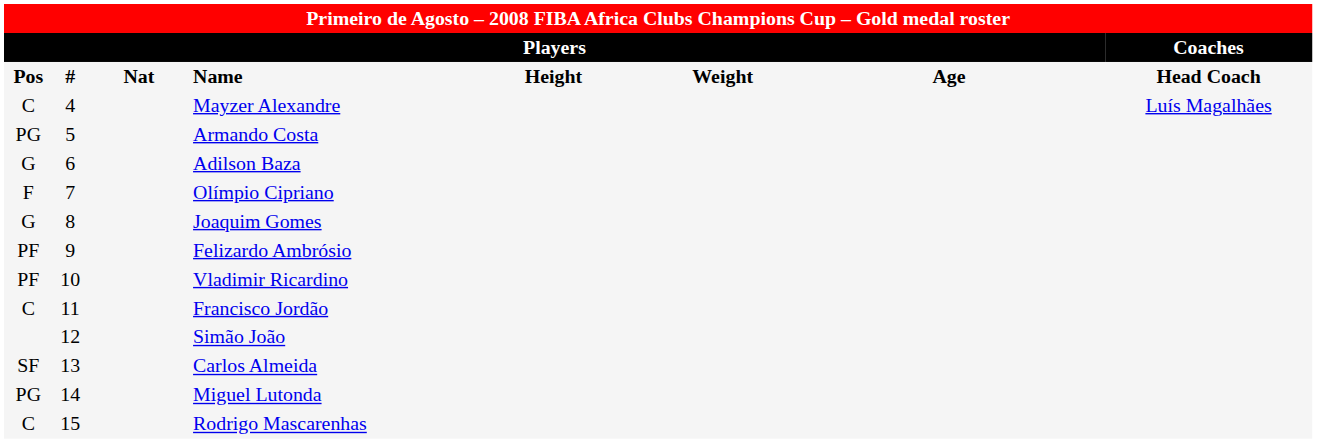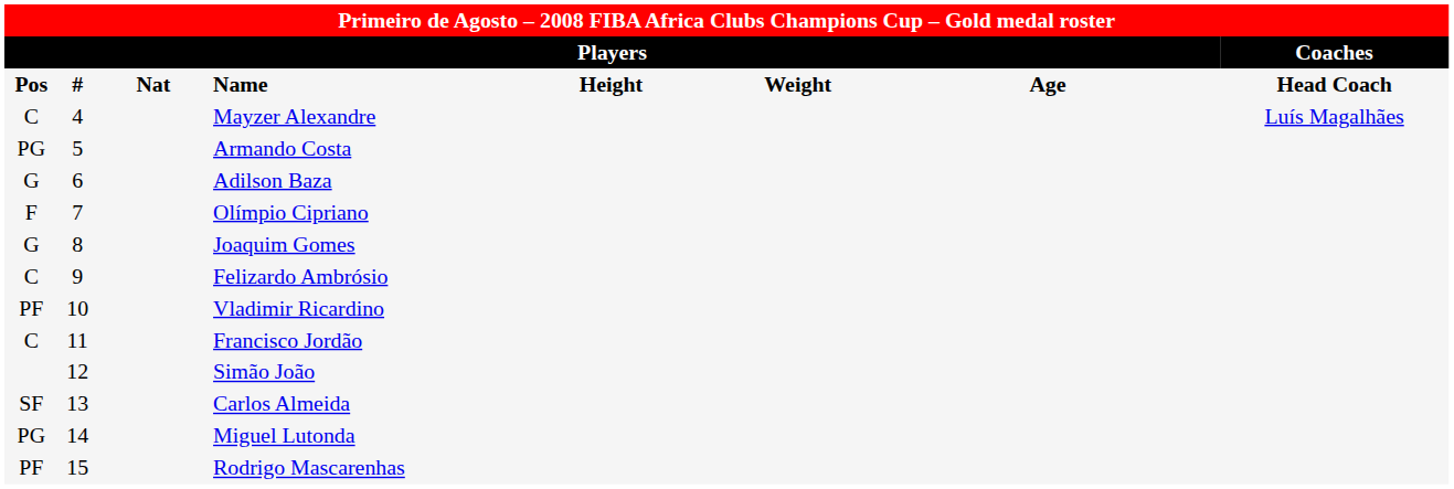Felizardo Ambrósio | column 1: PF -> C
Rodrigo Mascarenhas | column 1: C -> PF
